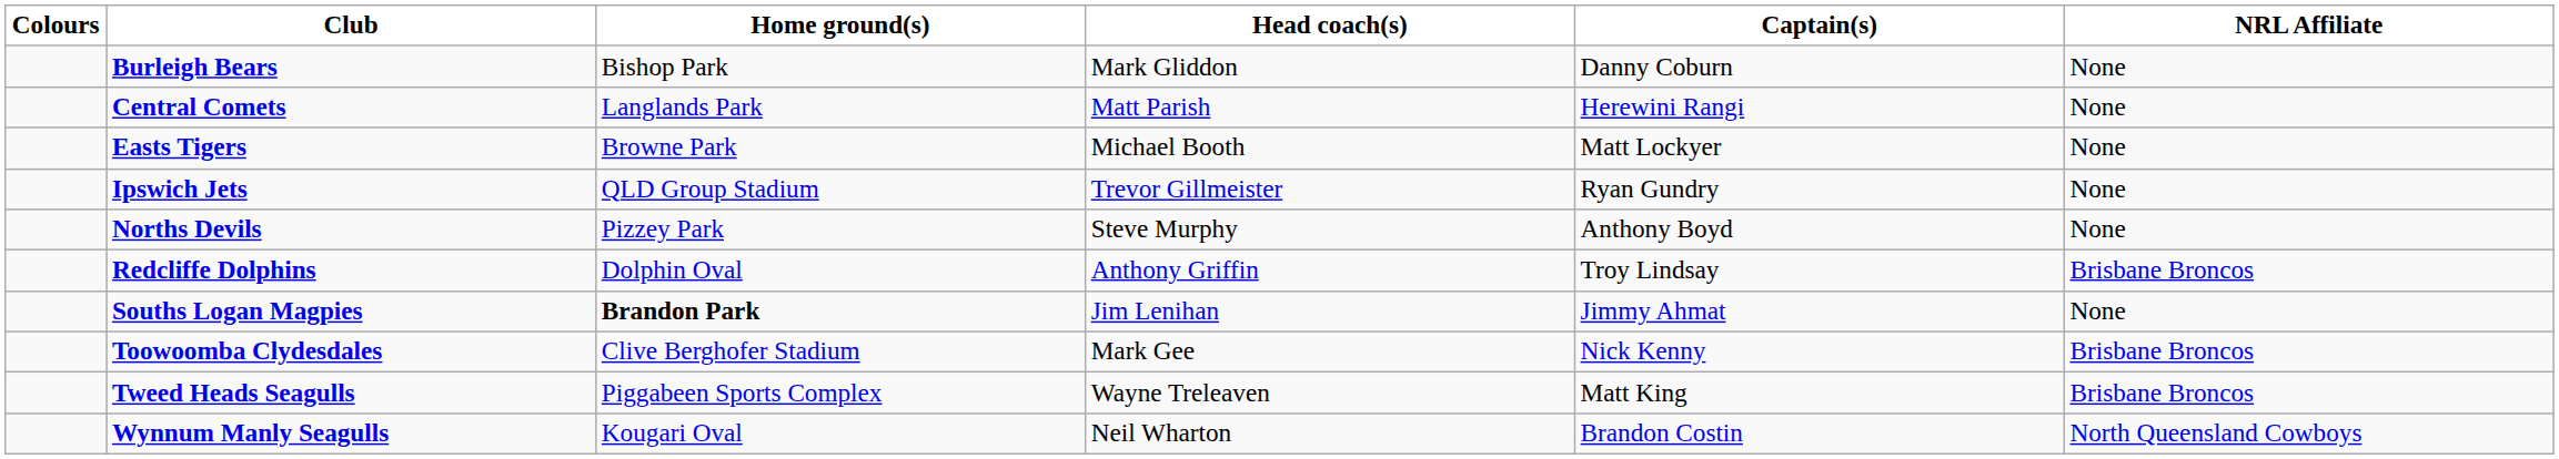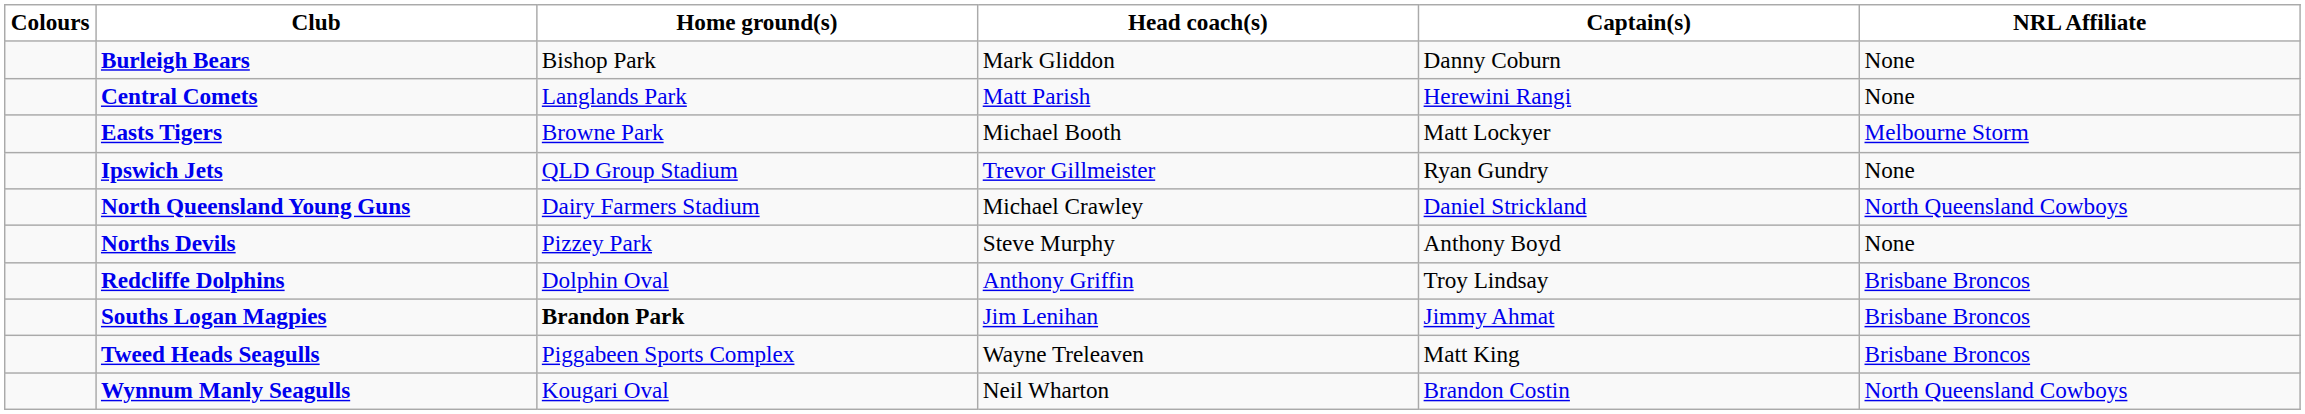Easts Tigers | NRL Affiliate: None -> Melbourne Storm
+ row: North Queensland Young Guns | Dairy Farmers Stadium | Michael Crawley | Daniel Strickland | North Queensland Cowboys
Souths Logan Magpies | NRL Affiliate: None -> Brisbane Broncos
- row: Toowoomba Clydesdales | Clive Berghofer Stadium | Mark Gee | Nick Kenny | Brisbane Broncos
